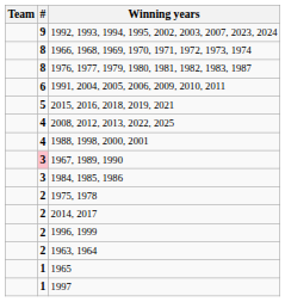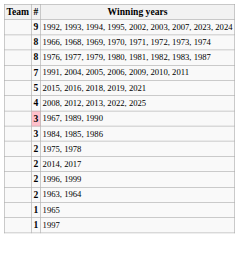1991, 2004, 2005, 2006, 2009, 2010, 2011 | #: 6 -> 7
- row: 4 | 1988, 1998, 2000, 2001
